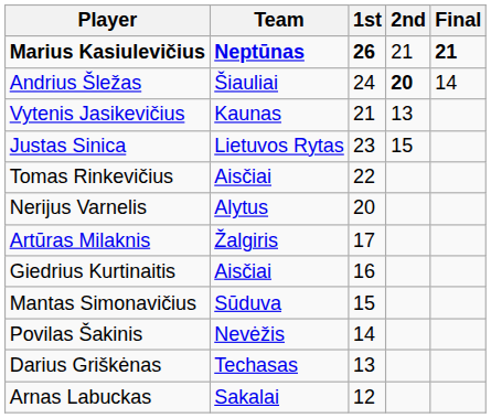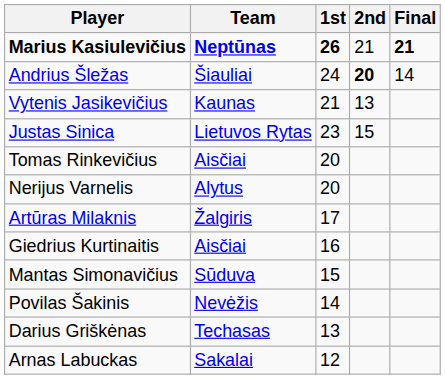Tomas Rinkevičius | 1st: 22 -> 20
